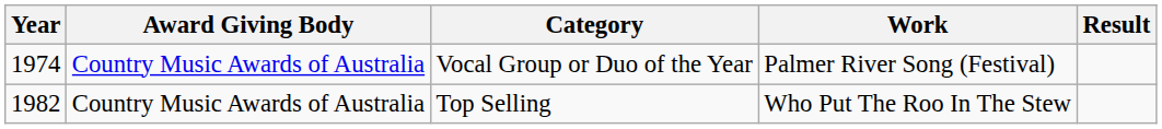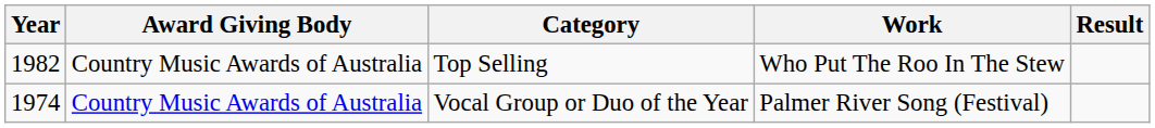rows swapped: Vocal Group or Duo of the Year <-> Top Selling
